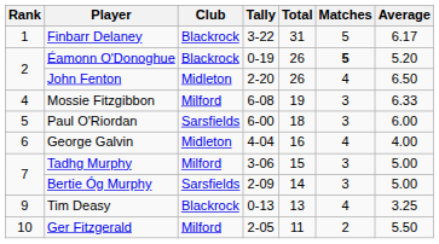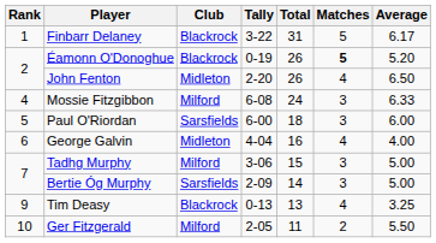Mossie Fitzgibbon | Total: 19 -> 24
